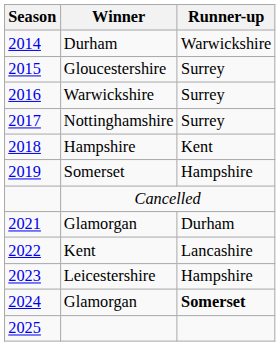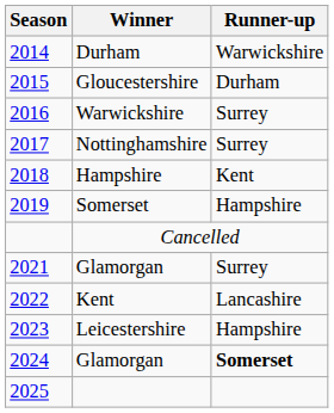Gloucestershire | Runner-up: Surrey -> Durham
2021 / Glamorgan | Runner-up: Durham -> Surrey
